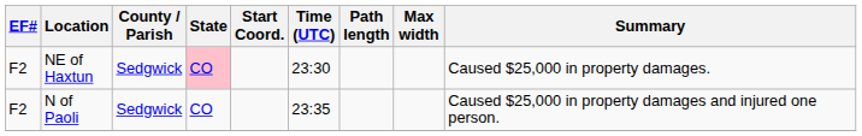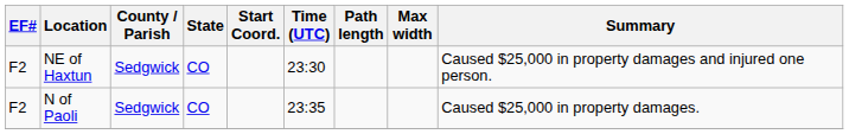NE of Haxtun | State: pink background -> no background
NE of Haxtun | Summary: Caused $25,000 in property damages. -> Caused $25,000 in property damages and injured one person.
N of Paoli | Summary: Caused $25,000 in property damages and injured one person. -> Caused $25,000 in property damages.
